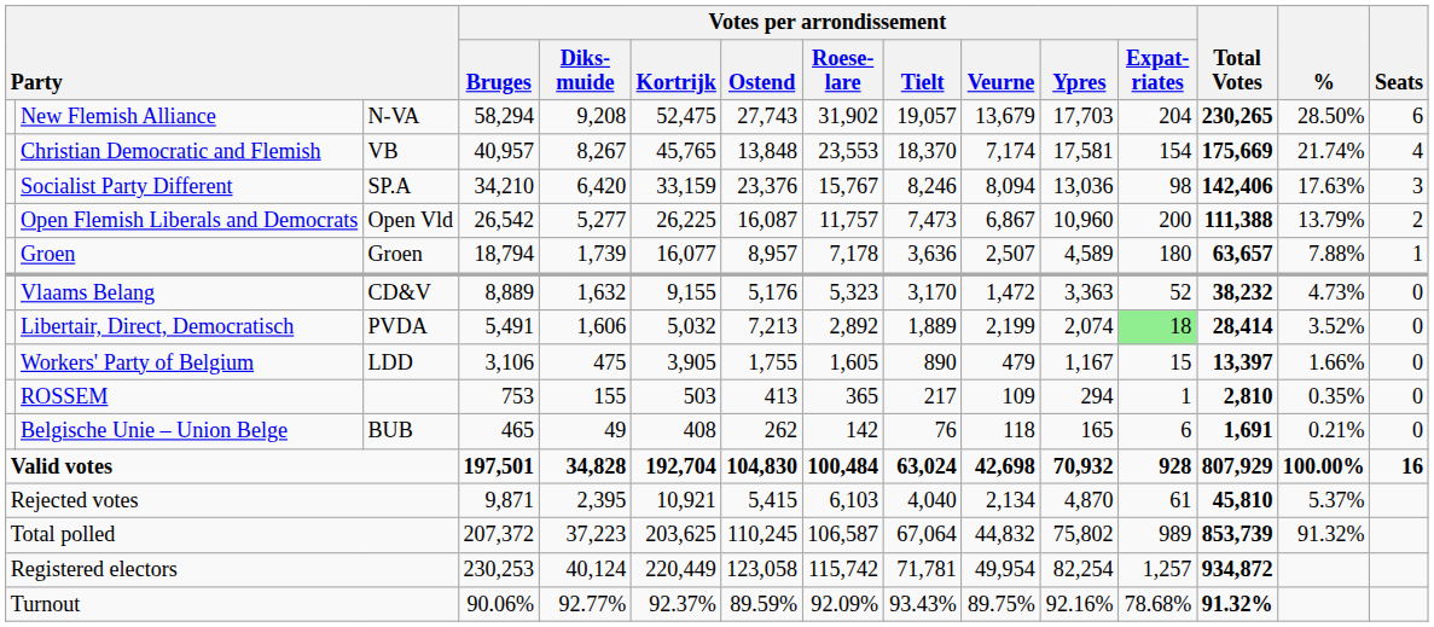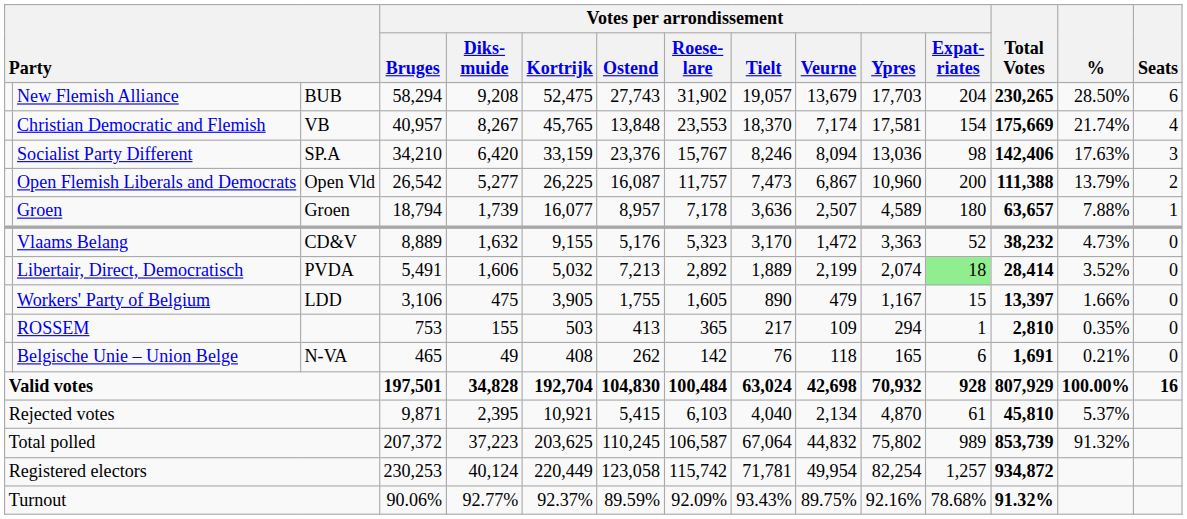New Flemish Alliance | column 3: N-VA -> BUB
Belgische Unie – Union Belge | column 3: BUB -> N-VA
